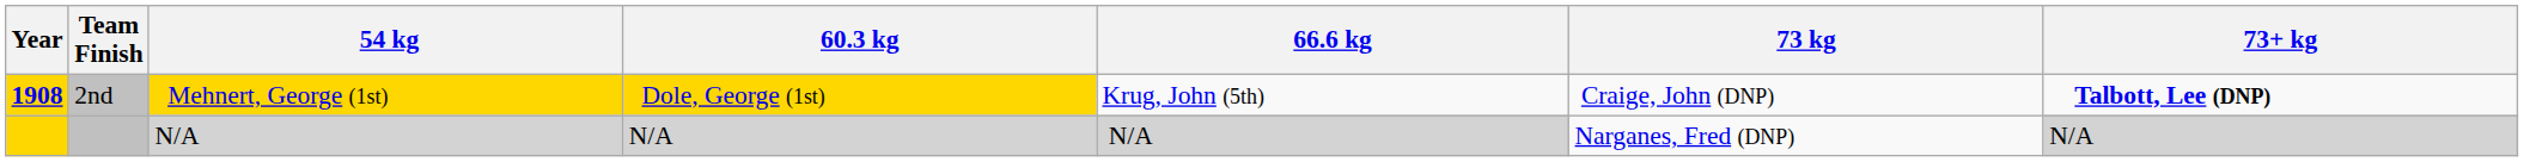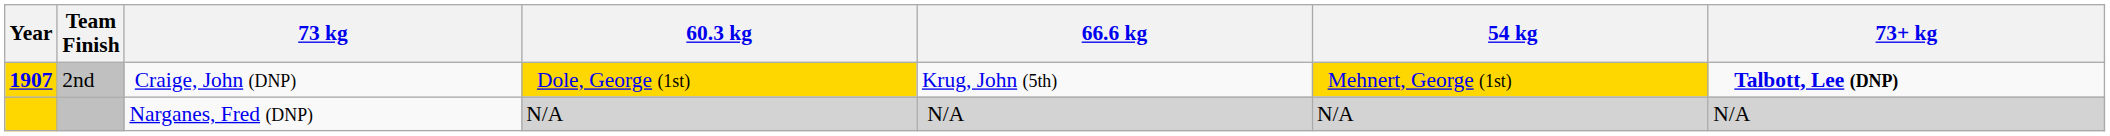columns swapped: 54 kg <-> 73 kg
2nd | Year: 1908 -> 1907
